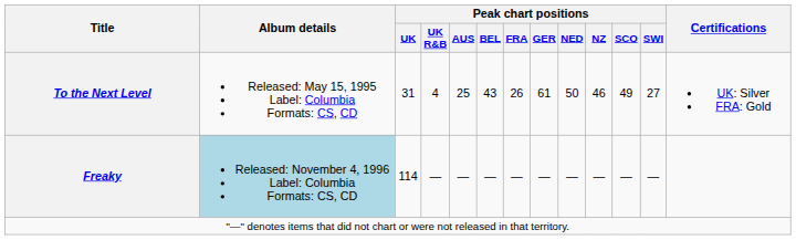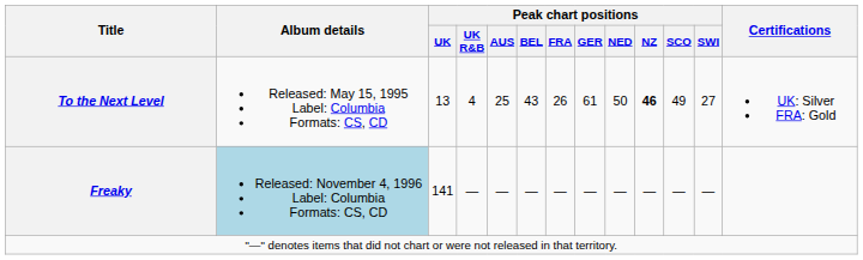To the Next Level | Peak chart positions / UK: 31 -> 13
To the Next Level | Peak chart positions / NZ: normal -> bold
Freaky | Peak chart positions / UK: 114 -> 141
